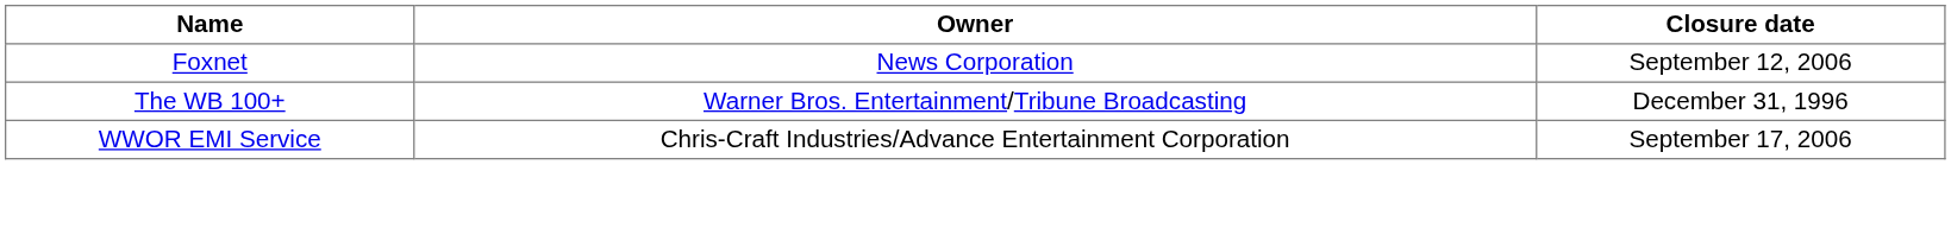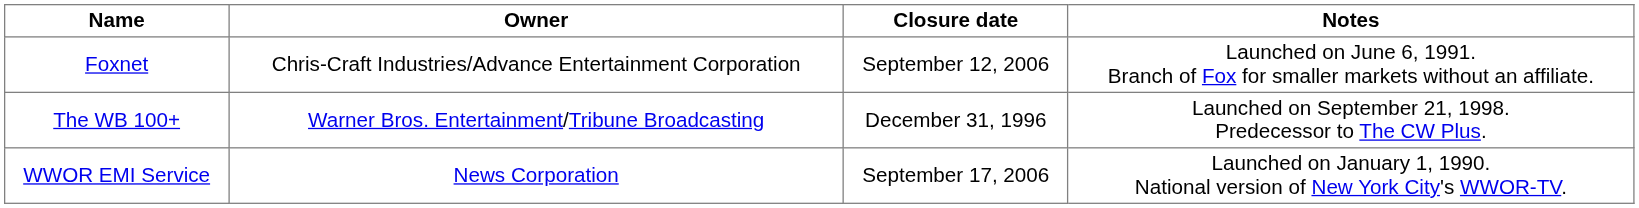+ column: Notes | Launched on June 6, 1991. Branch of Fox for smaller markets without an affiliate. | Launched on September 21, 1998. Predecessor to The CW Plus. | Launched on January 1, 1990. National version of New York City's WWOR-TV.
Foxnet | Owner: News Corporation -> Chris-Craft Industries/Advance Entertainment Corporation
WWOR EMI Service | Owner: Chris-Craft Industries/Advance Entertainment Corporation -> News Corporation
